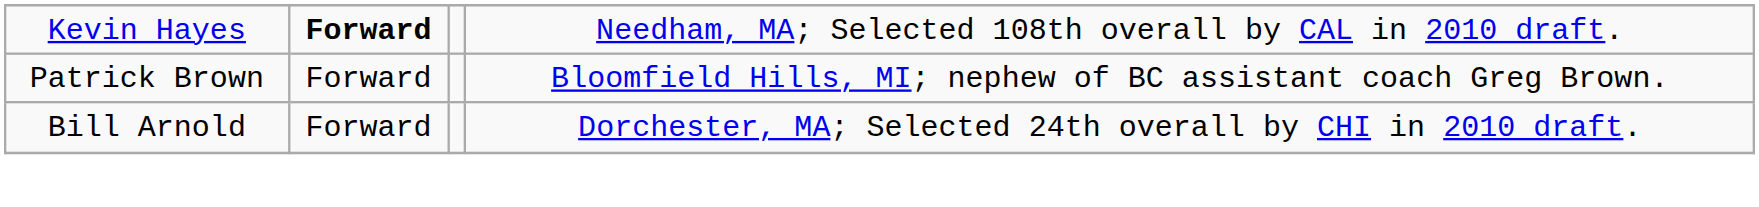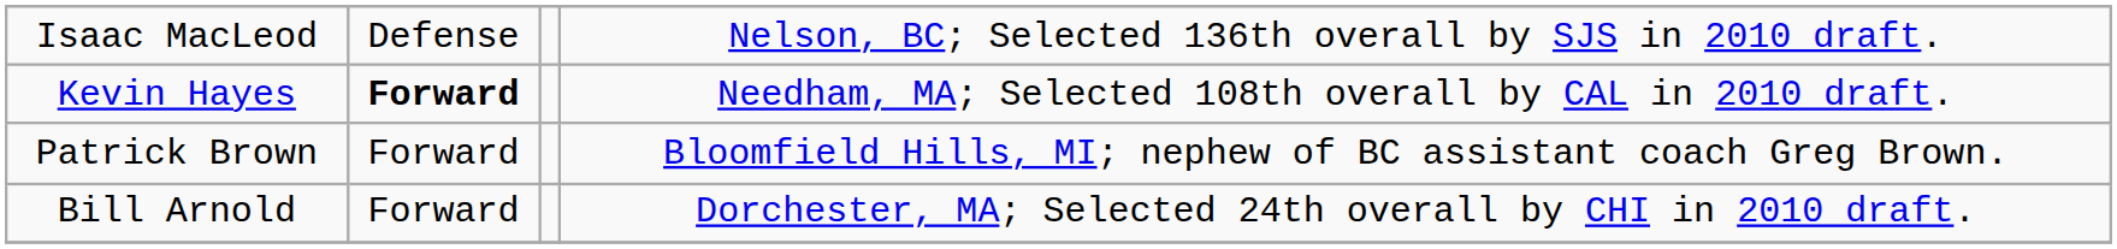+ row: Isaac MacLeod | Defense | Nelson, BC; Selected 136th overall by SJS in 2010 draft.
